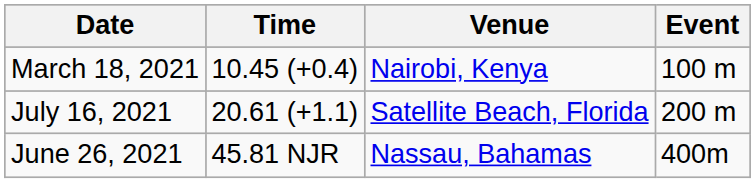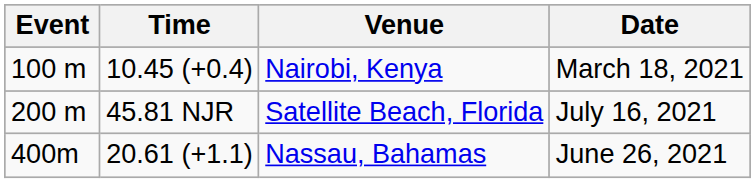columns swapped: Event <-> Date
Satellite Beach, Florida | Time: 20.61 (+1.1) -> 45.81 NJR
Nassau, Bahamas | Time: 45.81 NJR -> 20.61 (+1.1)
